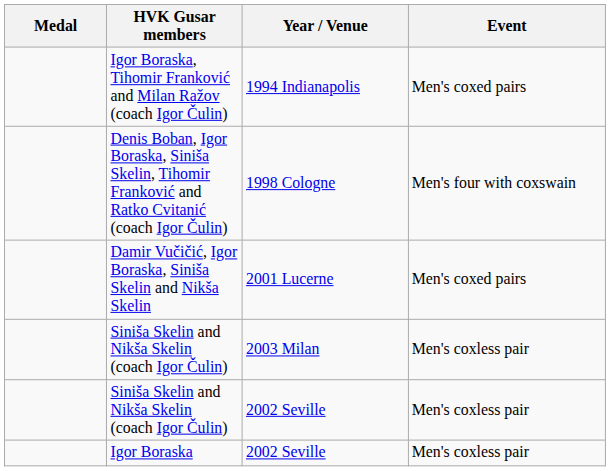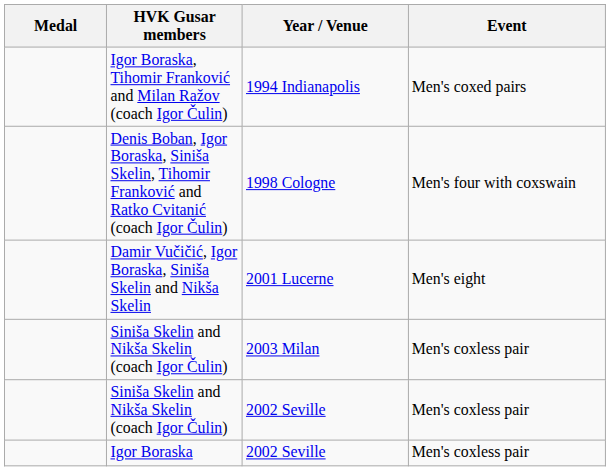Damir Vučičić, Igor Boraska, Siniša Skelin and Nikša Skelin | Event: Men's coxed pairs -> Men's eight
